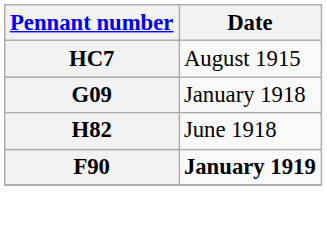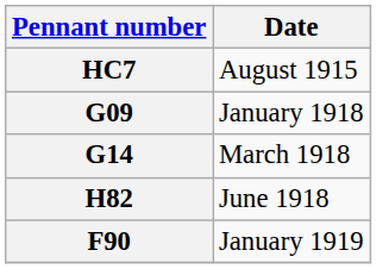+ row: G14 | March 1918
F90 | Date: bold -> normal
